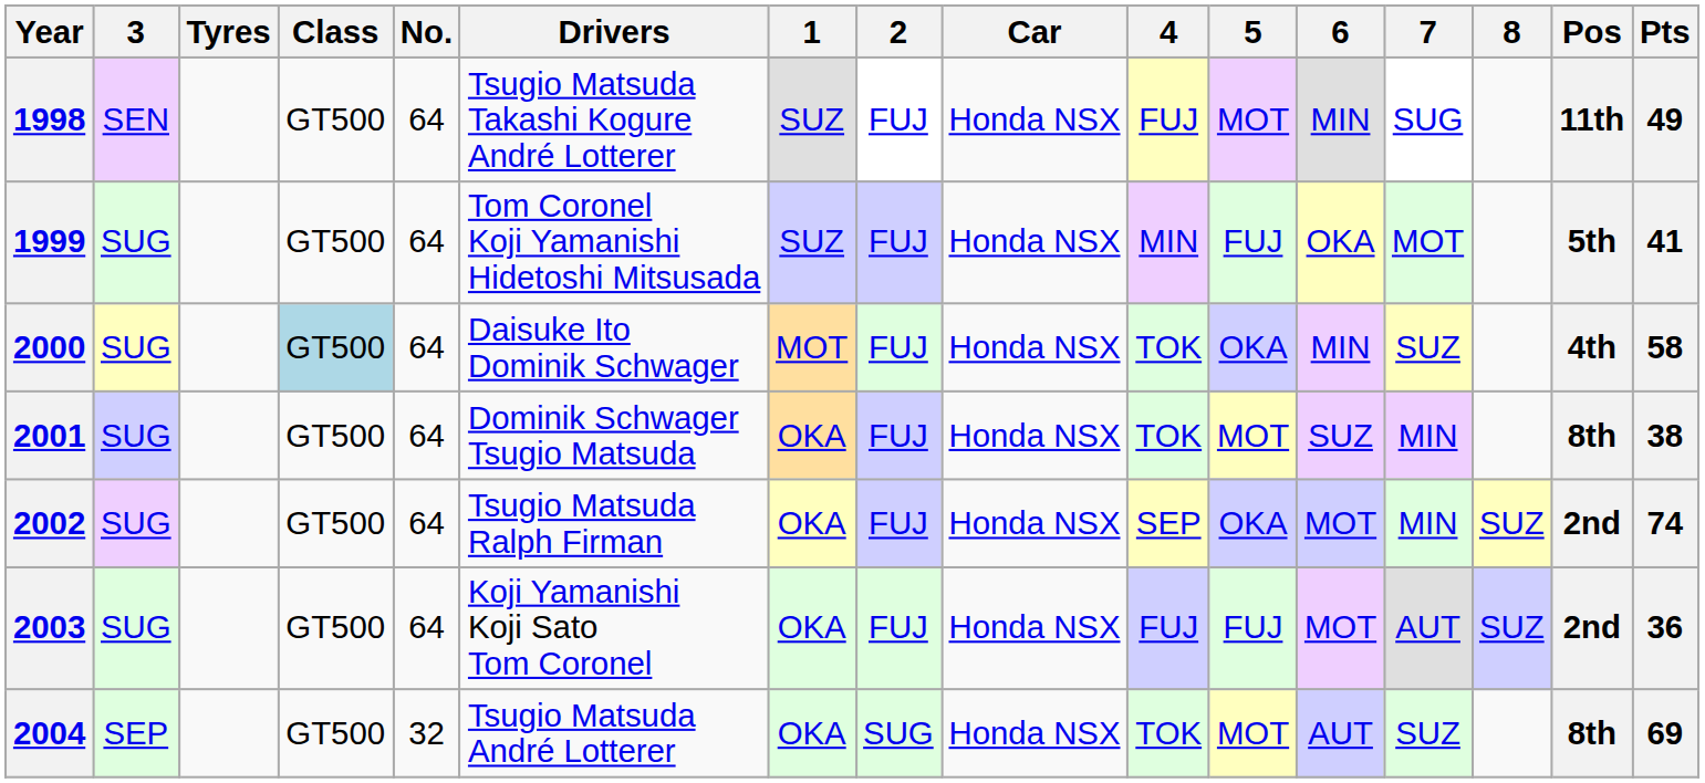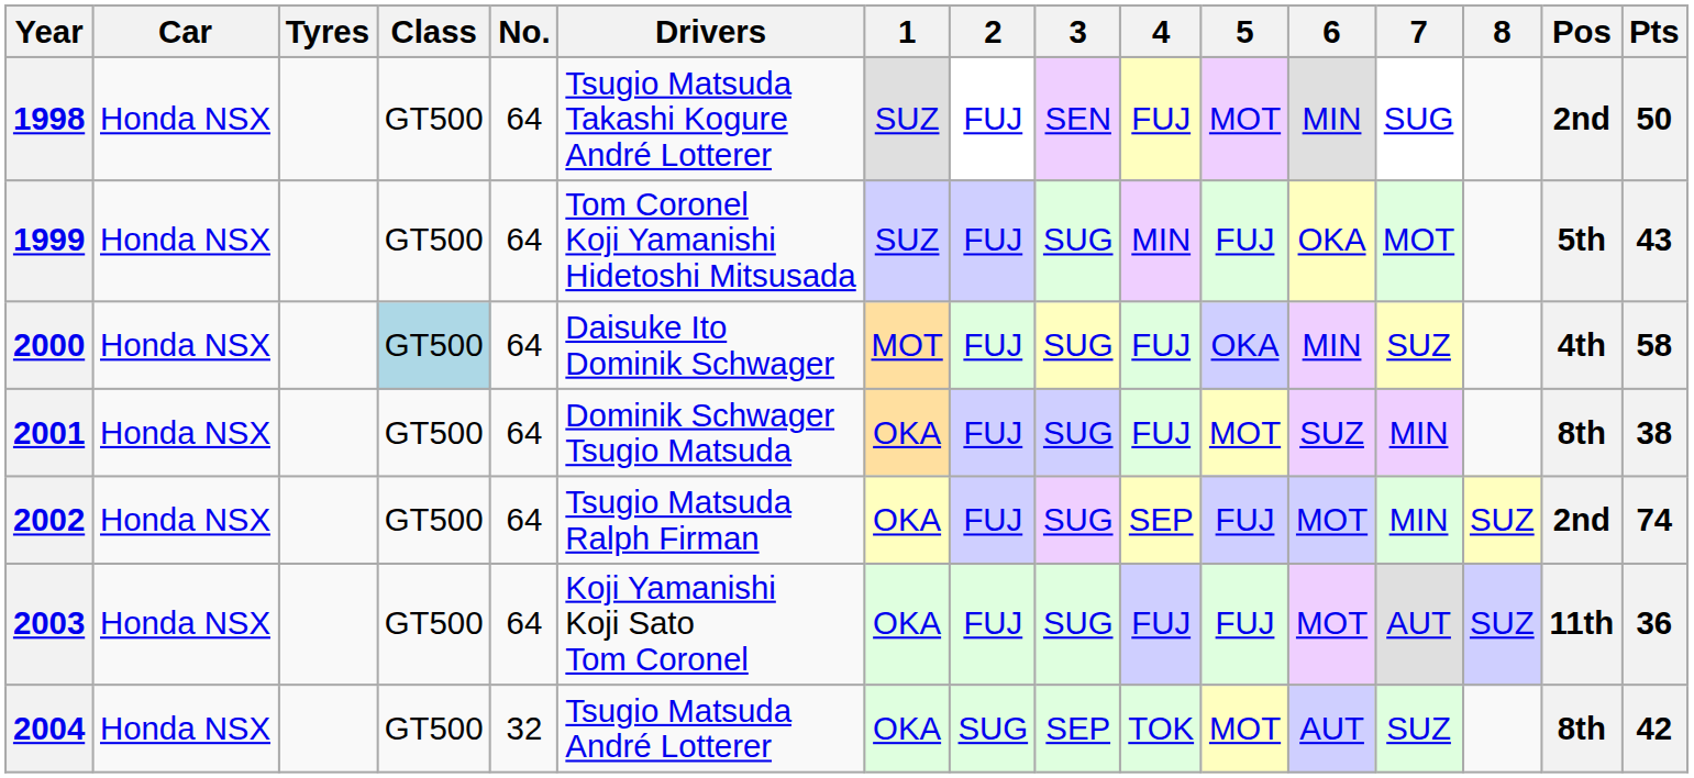columns swapped: Car <-> 3
1998 | Pos: 11th -> 2nd
1998 | Pts: 49 -> 50
1999 | Pts: 41 -> 43
2000 | 4: TOK -> FUJ
2001 | 4: TOK -> FUJ
2002 | 5: OKA -> FUJ
2003 | Pos: 2nd -> 11th
2004 | Pts: 69 -> 42
